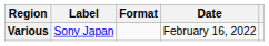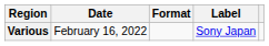columns swapped: Date <-> Label
